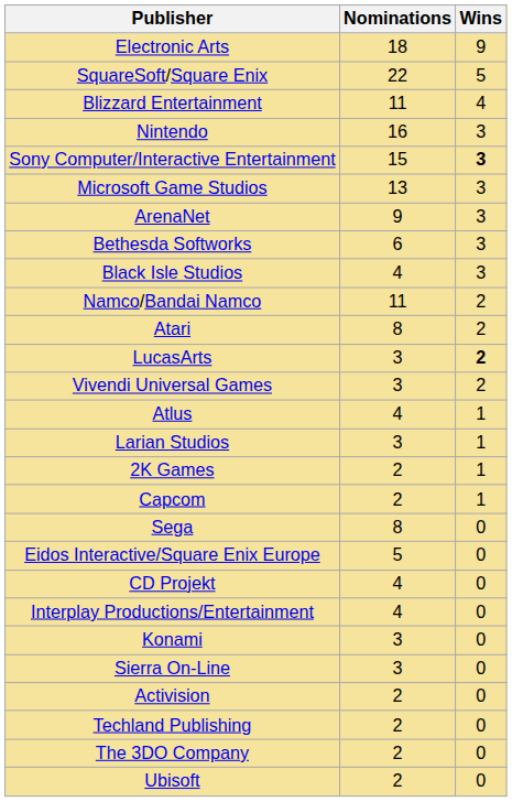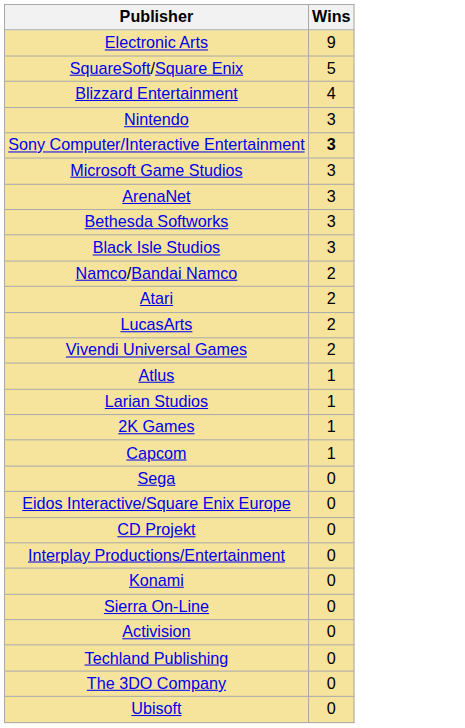- column: Nominations | 18 | 22 | 11 | 16 | 15 | 13 | 9 | 6 | 4 | 11 | 8 | 3 | 3 | 4 | 3 | 2 | 2 | 8 | 5 | 4 | 4 | 3 | 3 | 2 | 2 | 2 | 2
LucasArts | Wins: bold -> normal
